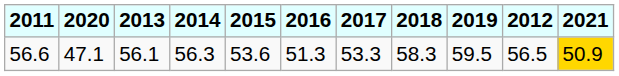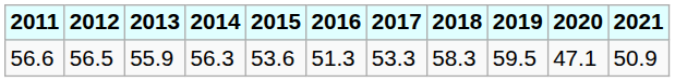columns swapped: 2012 <-> 2020
56.6 | 2013: 56.1 -> 55.9
56.6 | 2021: gold background -> no background
